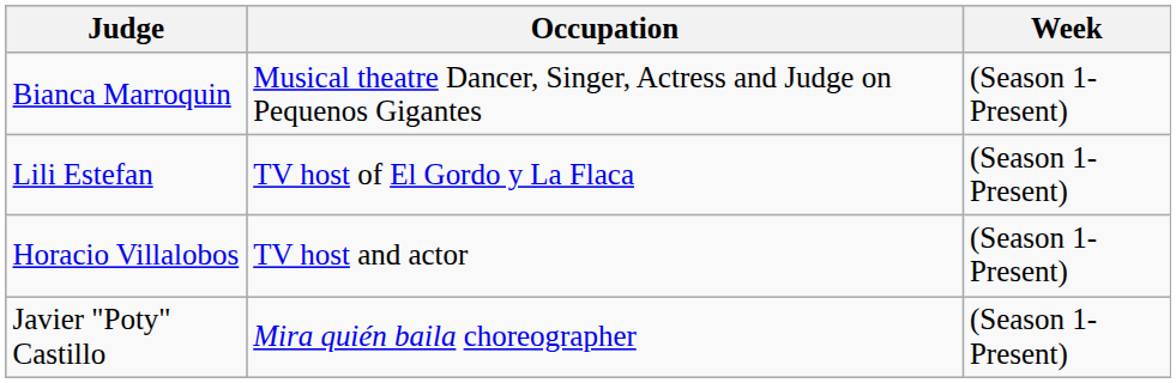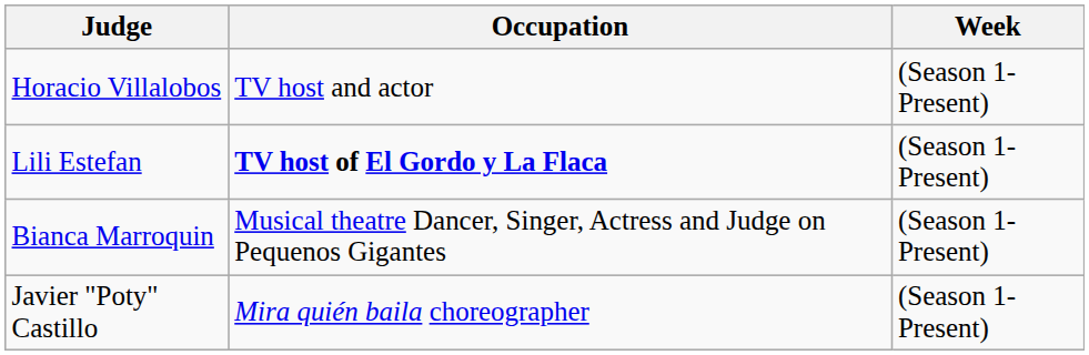rows swapped: Horacio Villalobos <-> Bianca Marroquin
Lili Estefan | Occupation: normal -> bold
